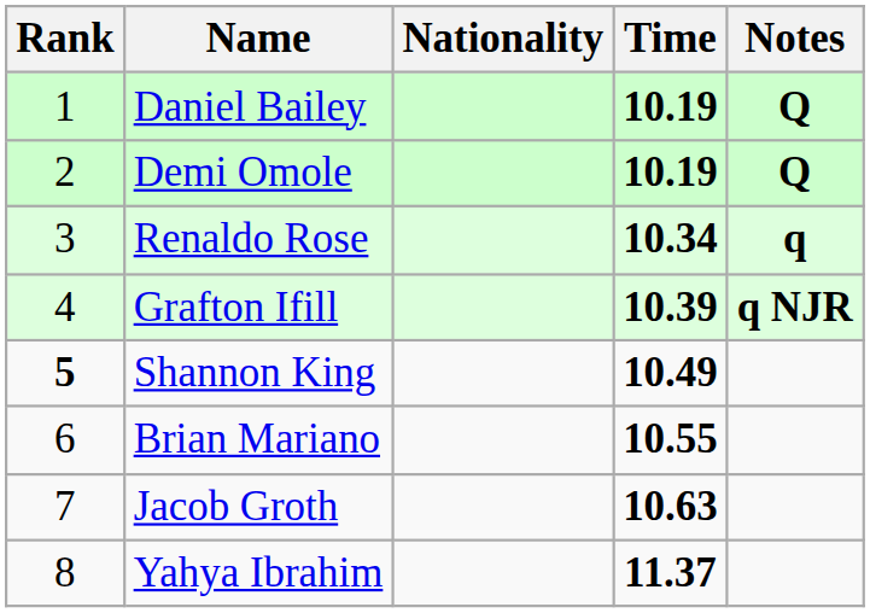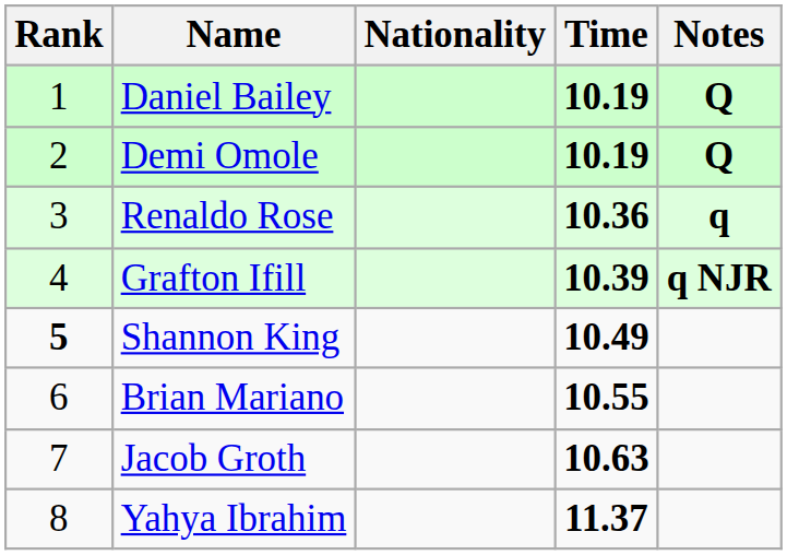Renaldo Rose | Time: 10.34 -> 10.36
